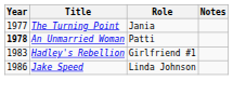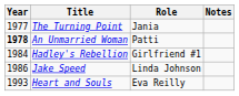Hadley's Rebellion | Year: 1983 -> 1984
+ row: 1993 | Heart and Souls | Eva Reilly
